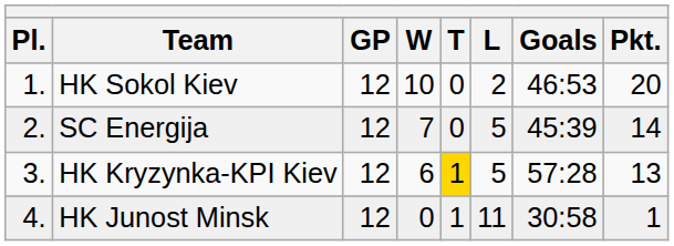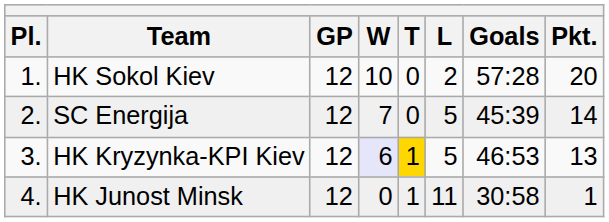HK Sokol Kiev | Goals: 46:53 -> 57:28
HK Kryzynka-KPI Kiev | W: no background -> lavender background
HK Kryzynka-KPI Kiev | Goals: 57:28 -> 46:53
